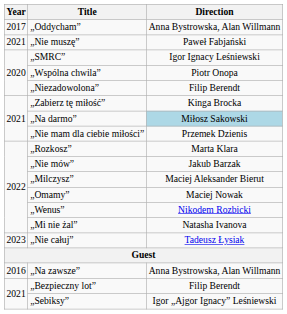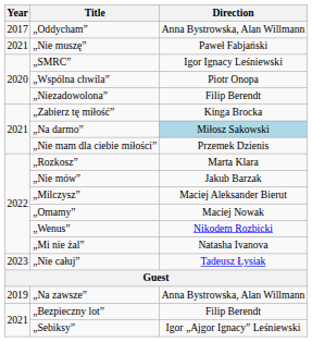„Na zawsze” | Year: 2016 -> 2019
